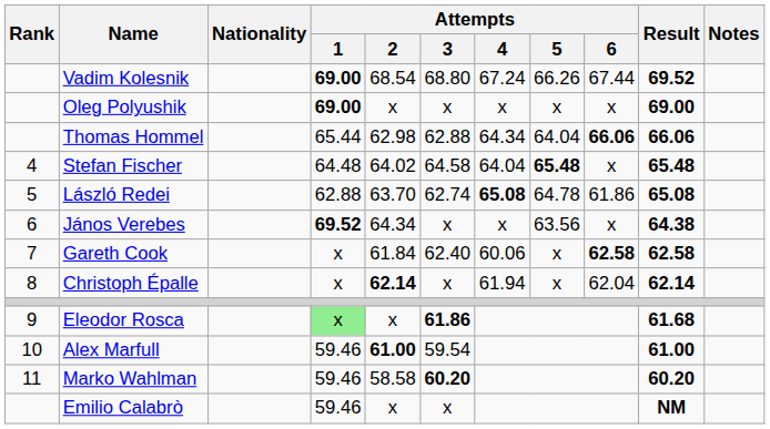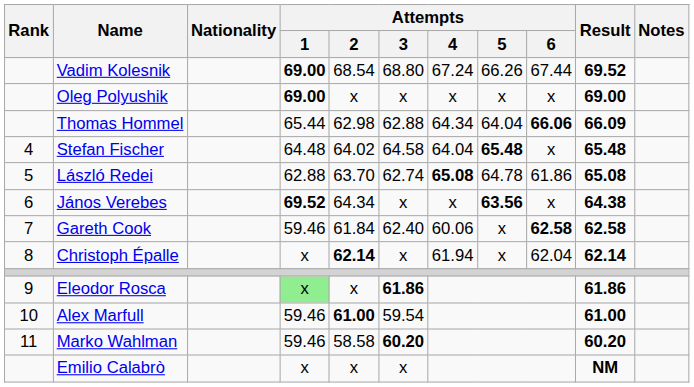Thomas Hommel | Result: 66.06 -> 66.09
János Verebes | Attempts / 5: normal -> bold
Gareth Cook | Attempts / 1: x -> 59.46
Eleodor Rosca | Result: 61.68 -> 61.86
Emilio Calabrò | Attempts / 1: 59.46 -> x
